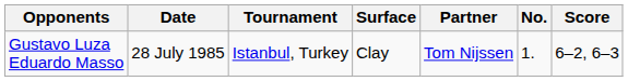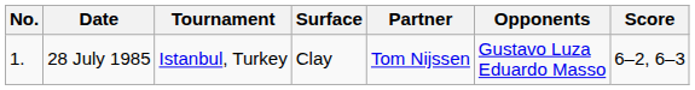columns swapped: No. <-> Opponents
